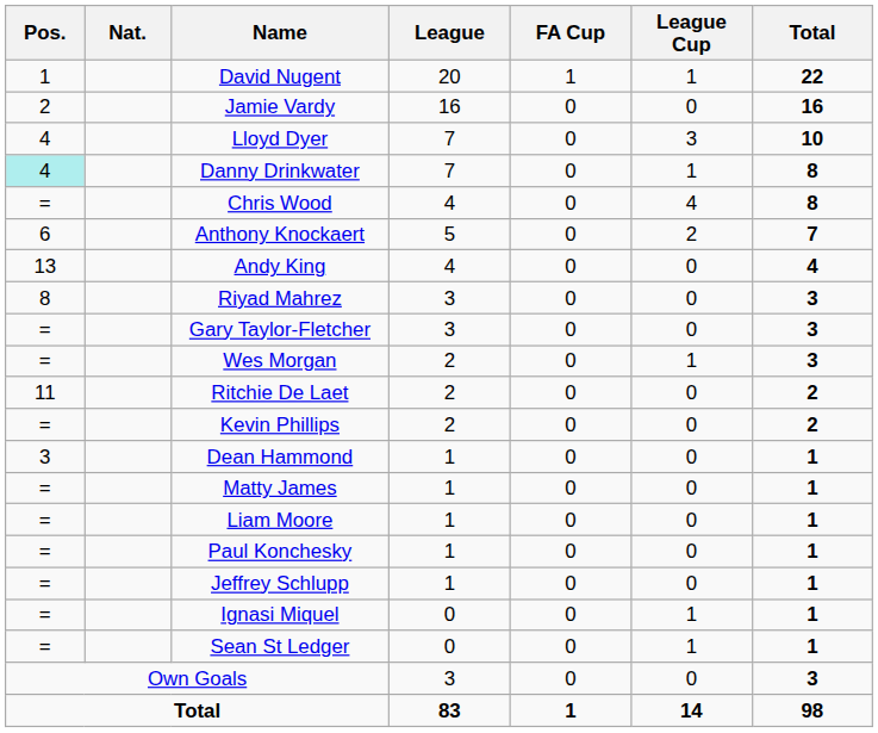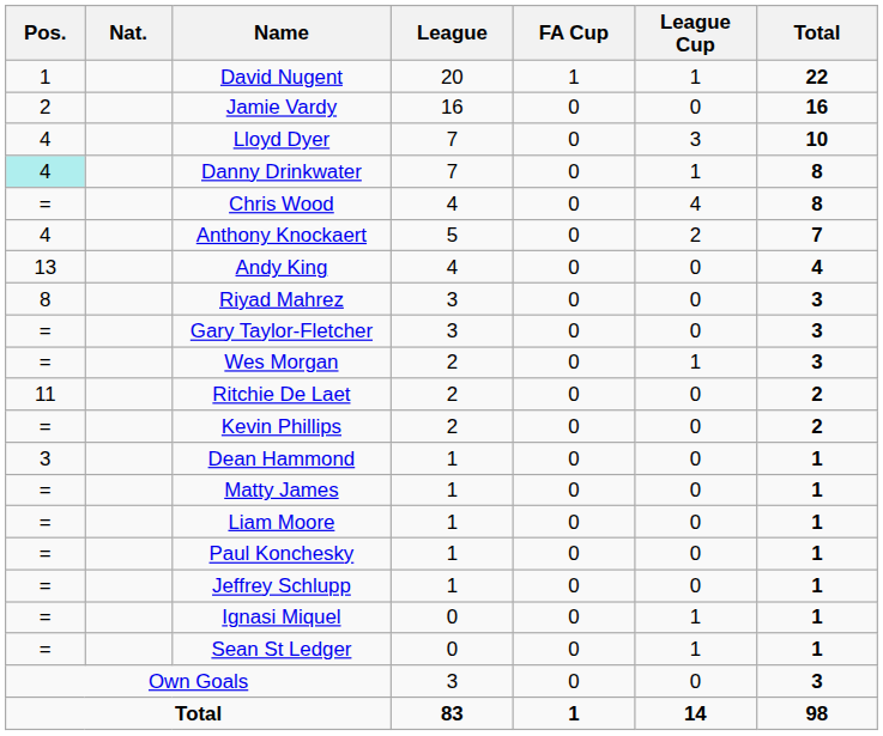Anthony Knockaert | Pos.: 6 -> 4
